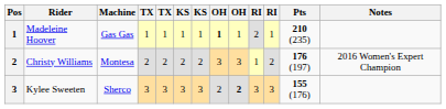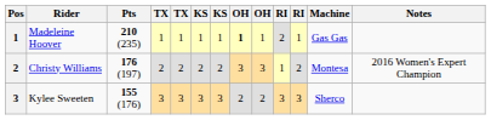columns swapped: Machine <-> Pts
Kylee Sweeten | column 9: bold -> normal
